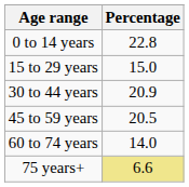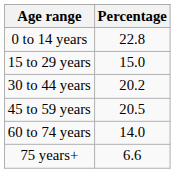30 to 44 years | Percentage: 20.9 -> 20.2
75 years+ | Percentage: khaki background -> no background
